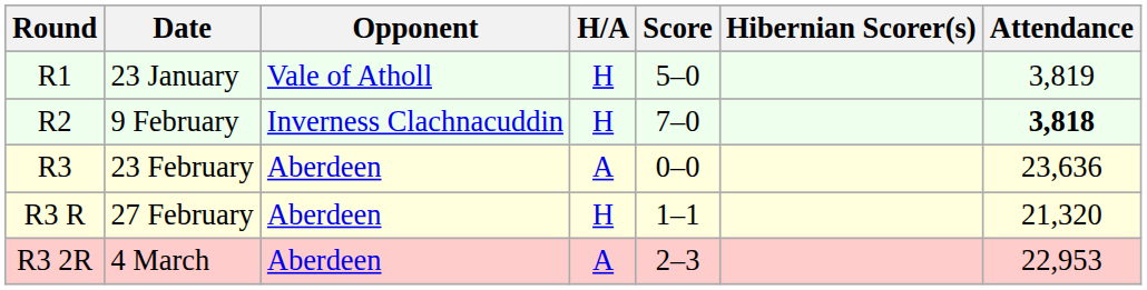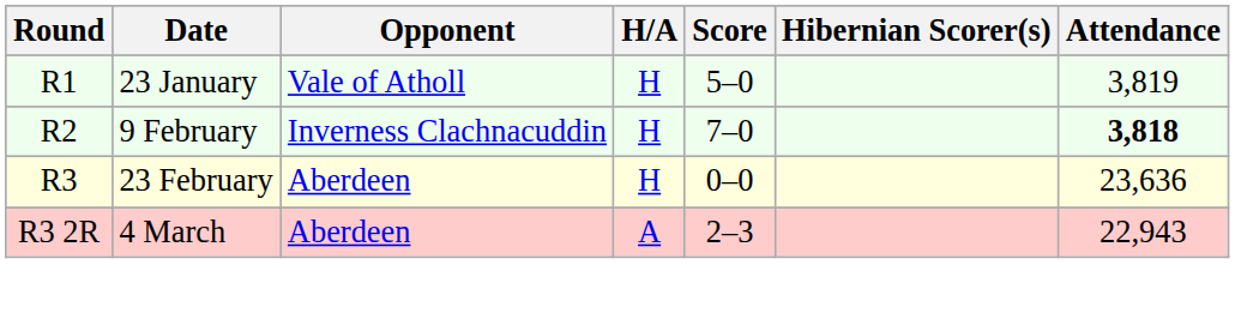23 February | H/A: A -> H
- row: R3 R | 27 February | Aberdeen | H | 1–1 | 21,320
4 March | Attendance: 22,953 -> 22,943
